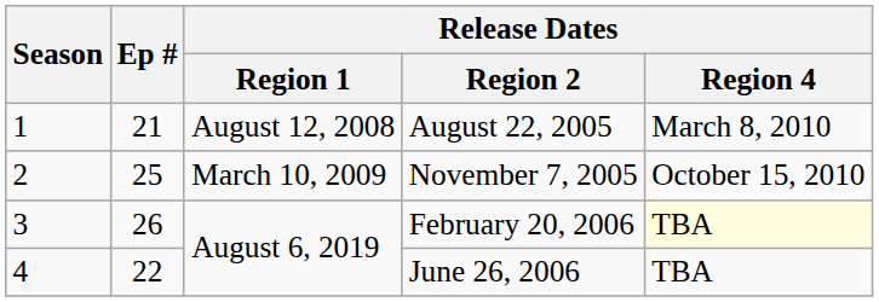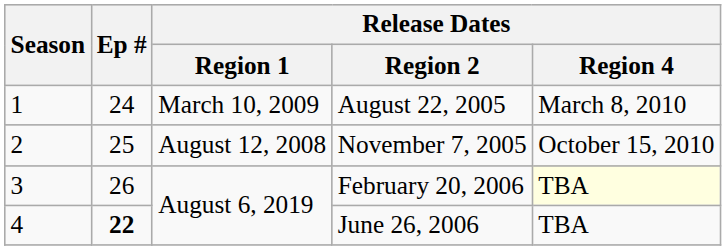August 22, 2005 | Ep #: 21 -> 24
August 22, 2005 | Release Dates / Region 1: August 12, 2008 -> March 10, 2009
November 7, 2005 | Release Dates / Region 1: March 10, 2009 -> August 12, 2008
June 26, 2006 | Ep #: normal -> bold
